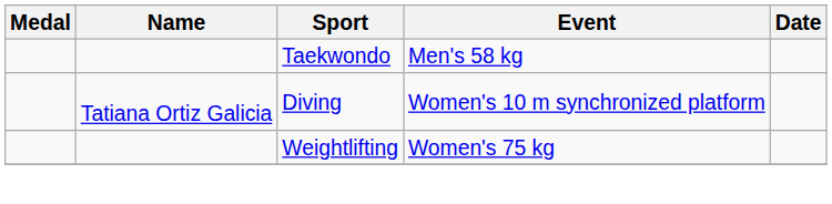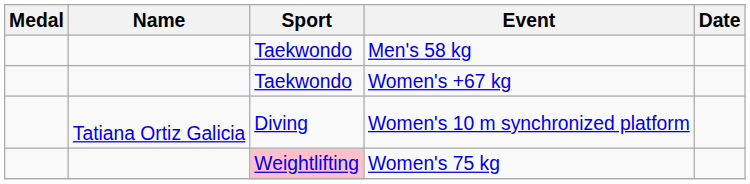+ row: Taekwondo | Women's +67 kg
Women's 75 kg | Sport: no background -> pink background
